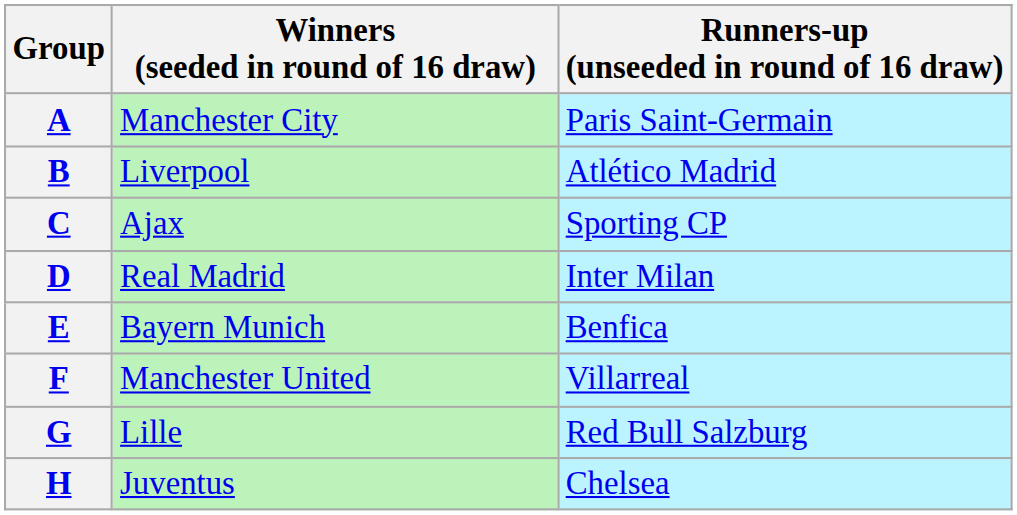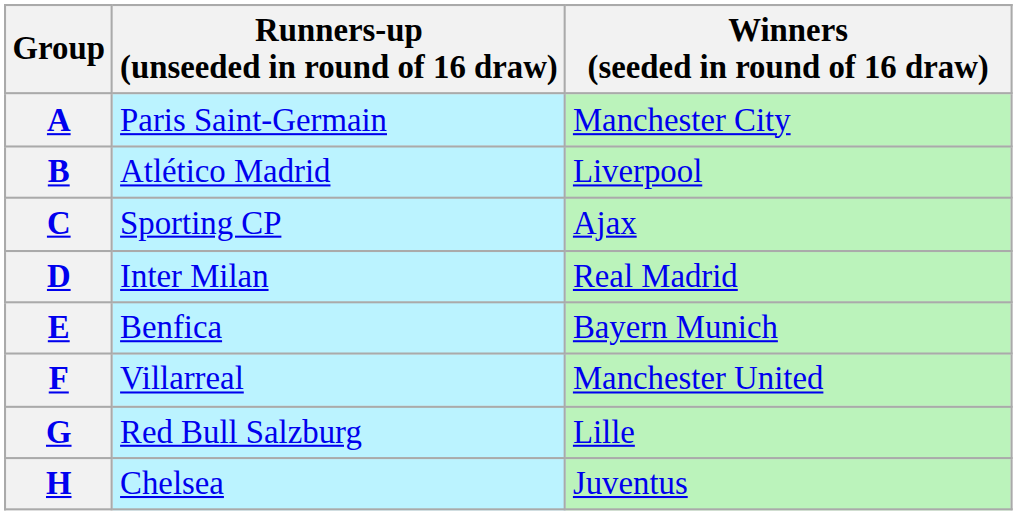columns swapped: Winners (seeded in round of 16 draw) <-> Runners-up (unseeded in round of 16 draw)
